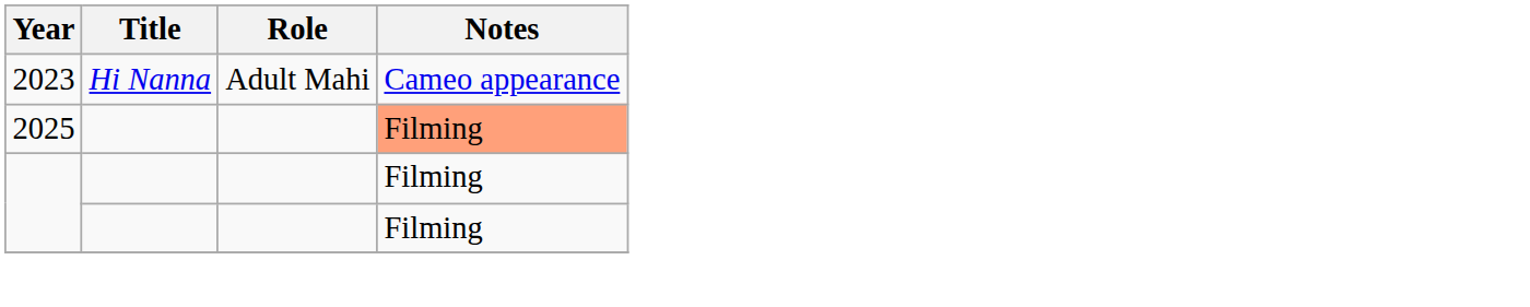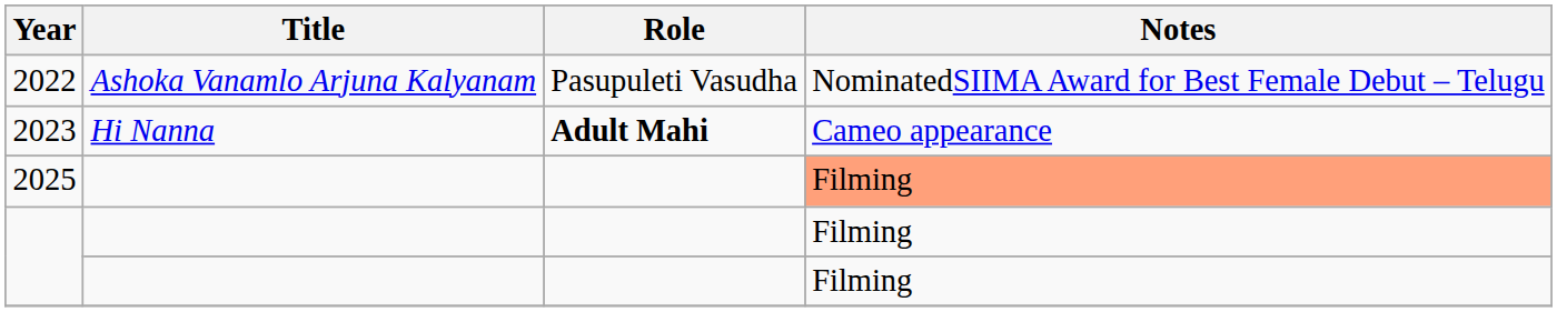+ row: 2022 | Ashoka Vanamlo Arjuna Kalyanam | Pasupuleti Vasudha | NominatedSIIMA Award for Best Female Debut – Telugu
2023 | Role: normal -> bold
